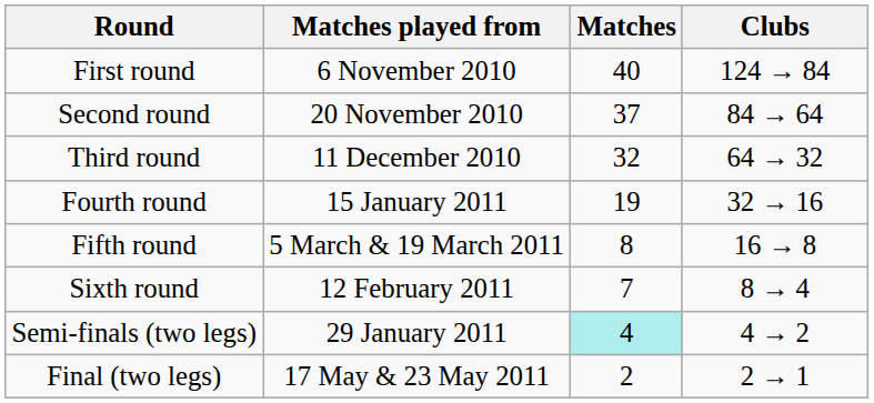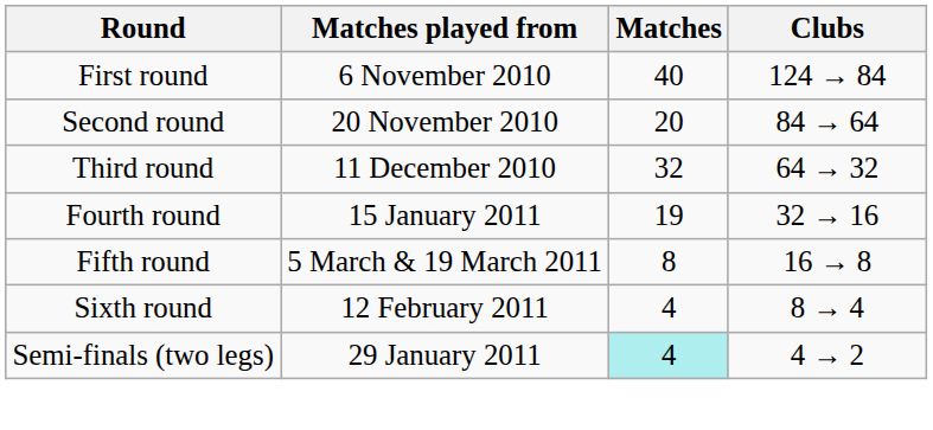Second round | Matches: 37 -> 20
Sixth round | Matches: 7 -> 4
- row: Final (two legs) | 17 May & 23 May 2011 | 2 | 2 → 1
